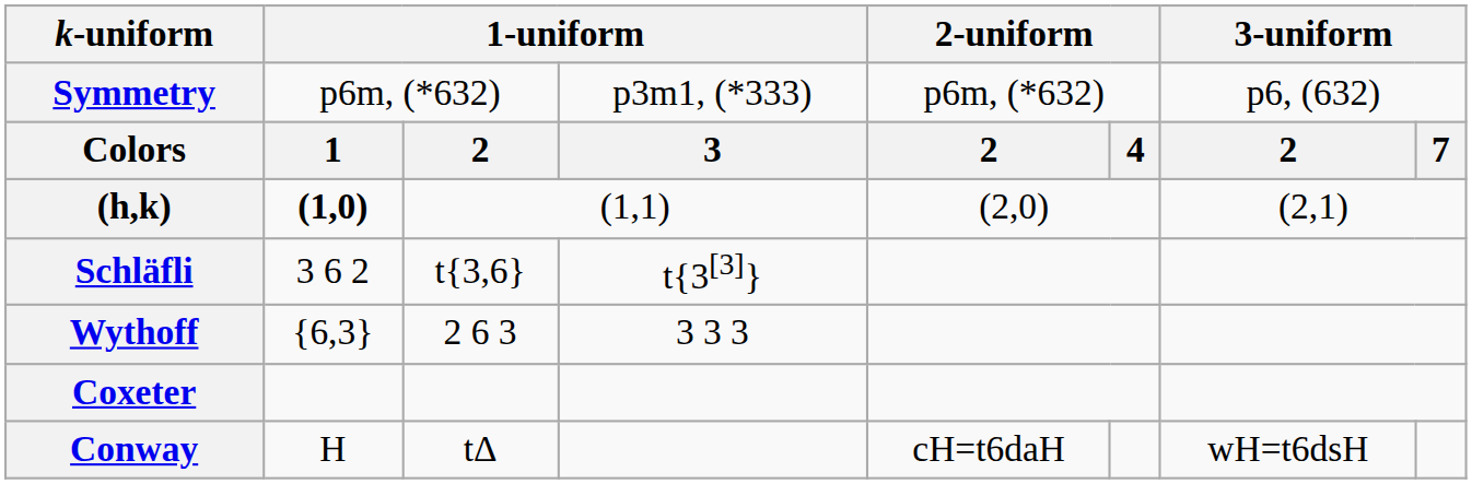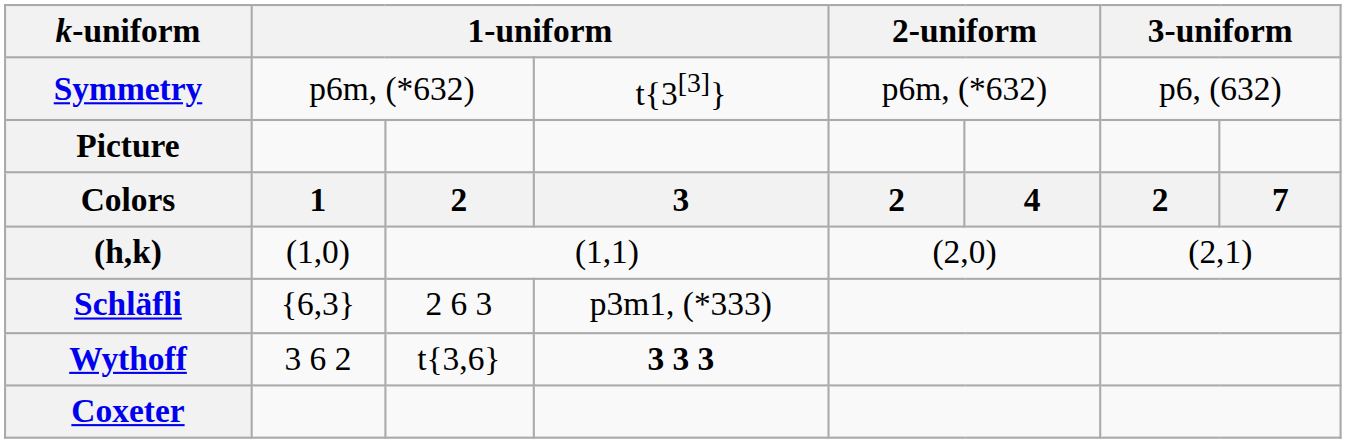Symmetry | column 4: p3m1, (*333) -> t{3[3]}
+ row: Picture
(h,k) | column 2: bold -> normal
Schläfli | column 2: 3 6 2 -> {6,3}
Schläfli | column 3: t{3,6} -> 2 6 3
Schläfli | column 4: t{3[3]} -> p3m1, (*333)
Wythoff | column 2: {6,3} -> 3 6 2
Wythoff | column 3: 2 6 3 -> t{3,6}
Wythoff | column 4: normal -> bold
- row: Conway | H | tΔ | cH=t6daH | wH=t6dsH
